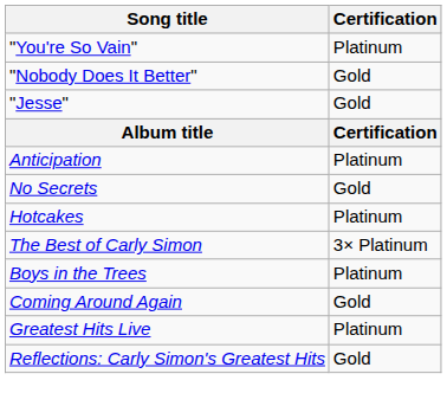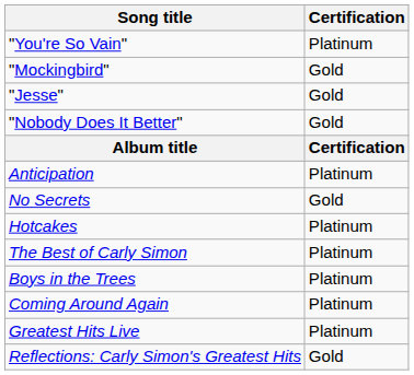+ row: "Mockingbird" | Gold
rows swapped: "Nobody Does It Better" <-> "Jesse"
The Best of Carly Simon | Certification: 3× Platinum -> Platinum
Coming Around Again | Certification: Gold -> Platinum
